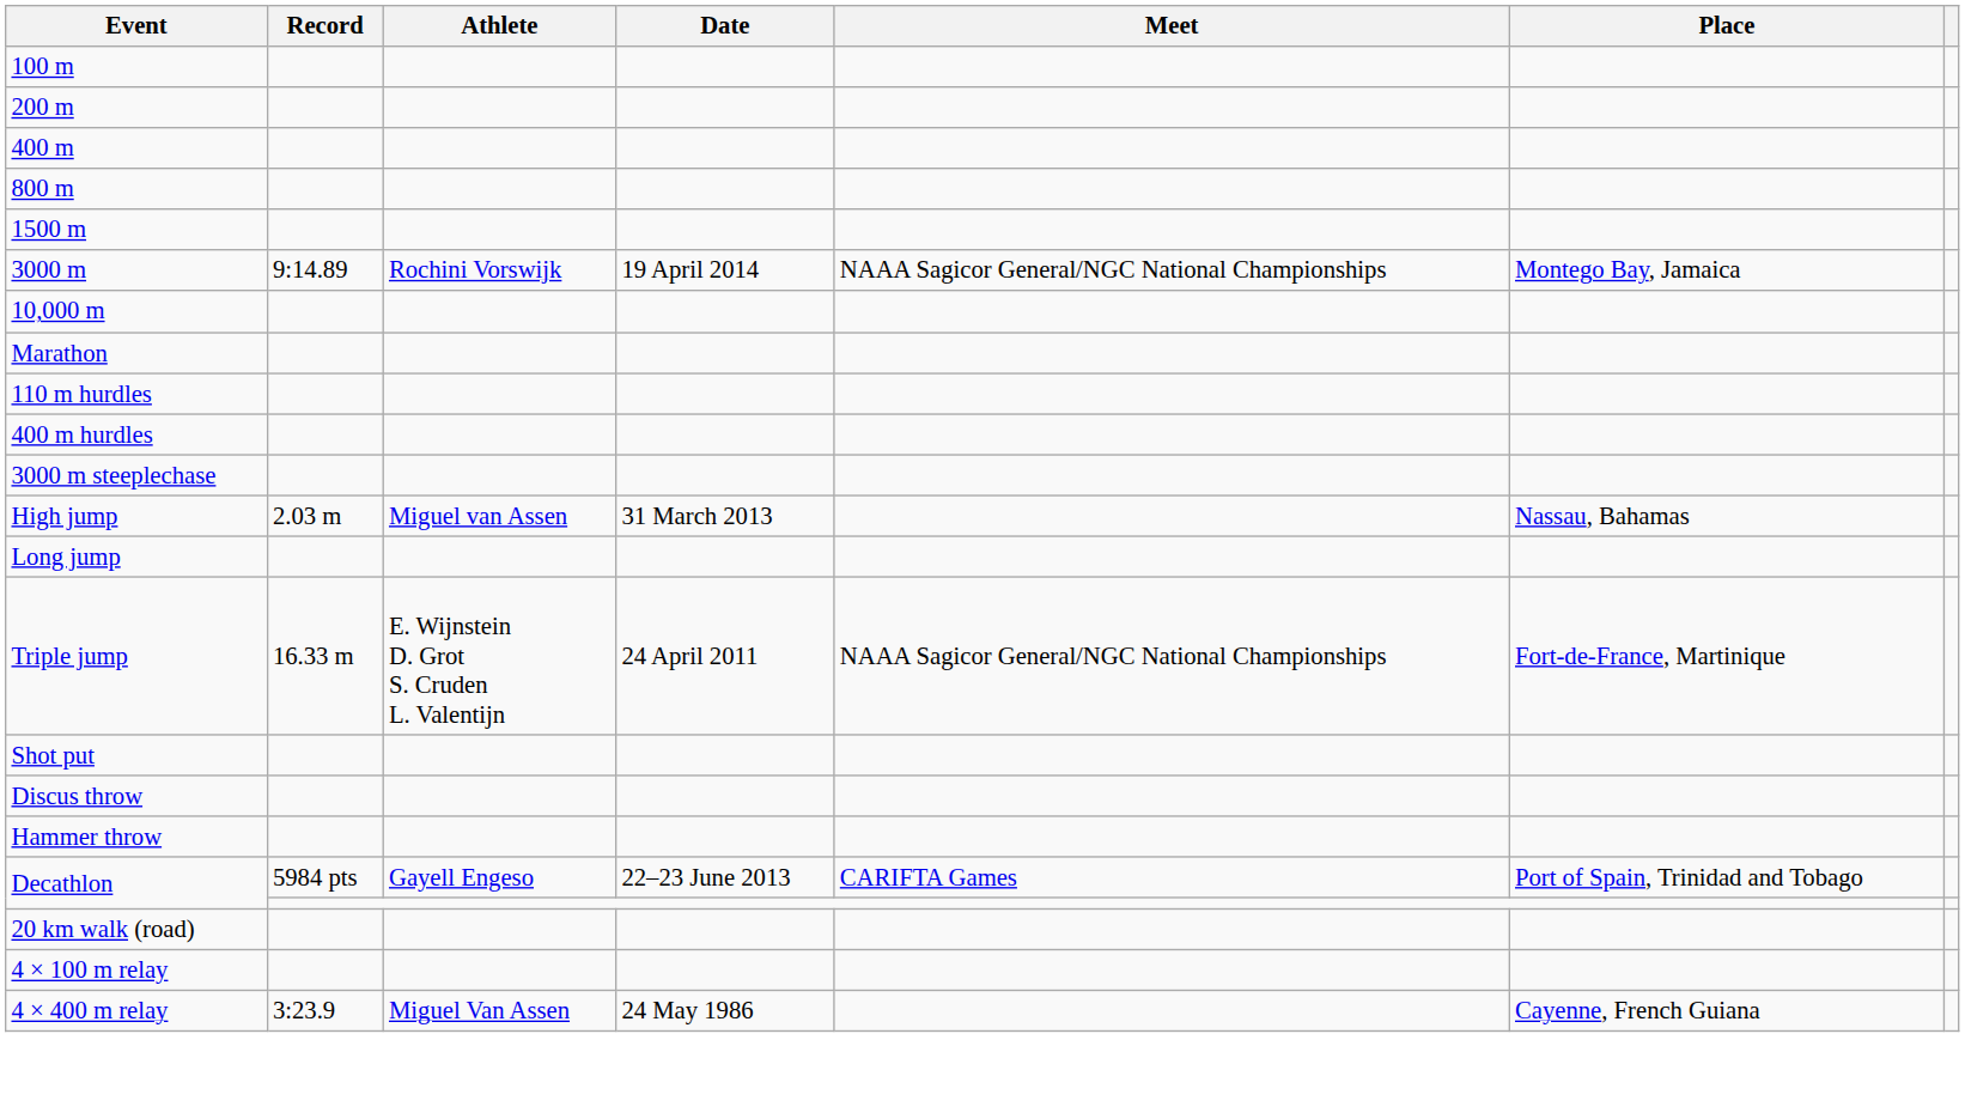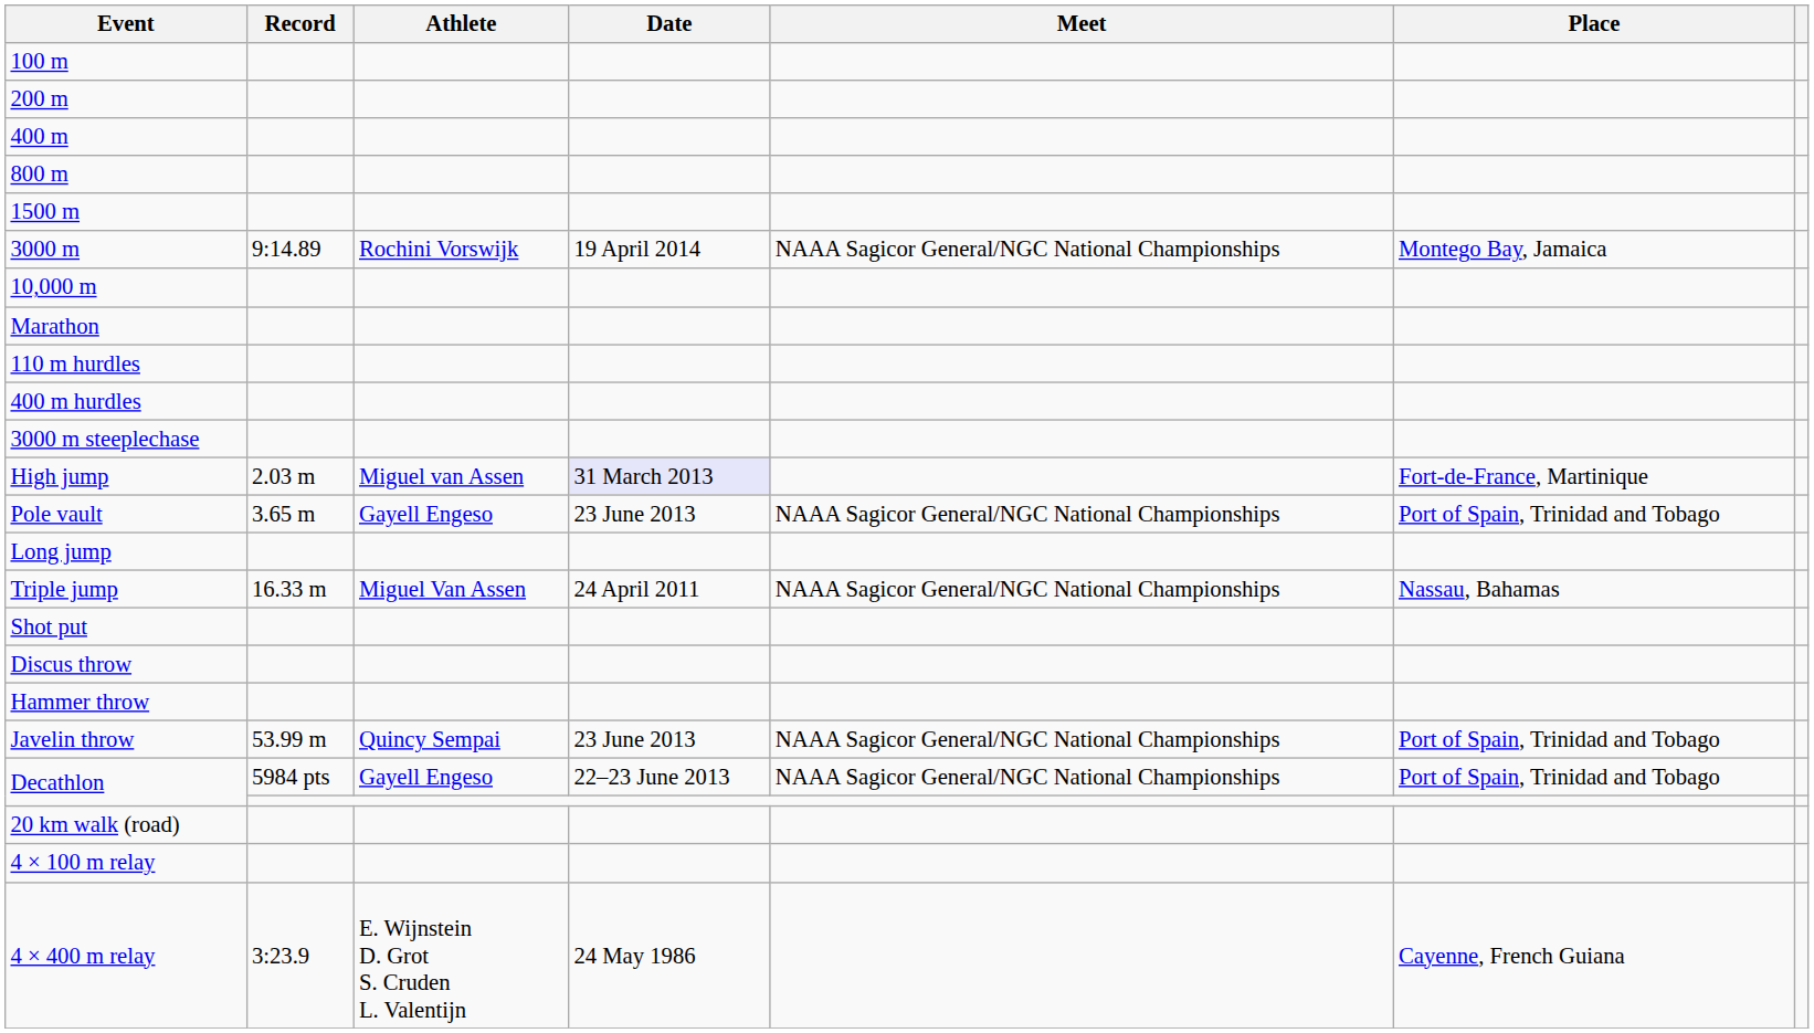High jump | Date: no background -> lavender background
High jump | Place: Nassau, Bahamas -> Fort-de-France, Martinique
+ row: Pole vault | 3.65 m | Gayell Engeso | 23 June 2013 | NAAA Sagicor General/NGC National Championships | Port of Spain, Trinidad and Tobago
Triple jump | Athlete: E. Wijnstein D. Grot S. Cruden L. Valentijn -> Miguel Van Assen
Triple jump | Place: Fort-de-France, Martinique -> Nassau, Bahamas
+ row: Javelin throw | 53.99 m | Quincy Sempai | 23 June 2013 | NAAA Sagicor General/NGC National Championships | Port of Spain, Trinidad and Tobago
Decathlon / 5984 pts | Meet: CARIFTA Games -> NAAA Sagicor General/NGC National Championships
4 × 400 m relay | Athlete: Miguel Van Assen -> E. Wijnstein D. Grot S. Cruden L. Valentijn
